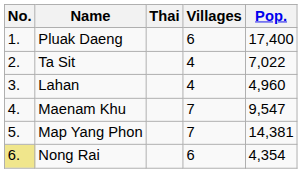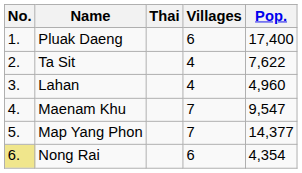Ta Sit | Pop.: 7,022 -> 7,622
Map Yang Phon | Pop.: 14,381 -> 14,377
